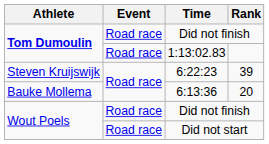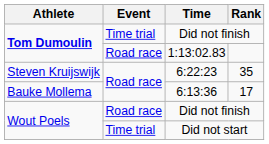Tom Dumoulin / Did not finish | Event: Road race -> Time trial
6:22:23 | Rank: 39 -> 35
6:13:36 | Rank: 20 -> 17
Did not start | Event: Road race -> Time trial
